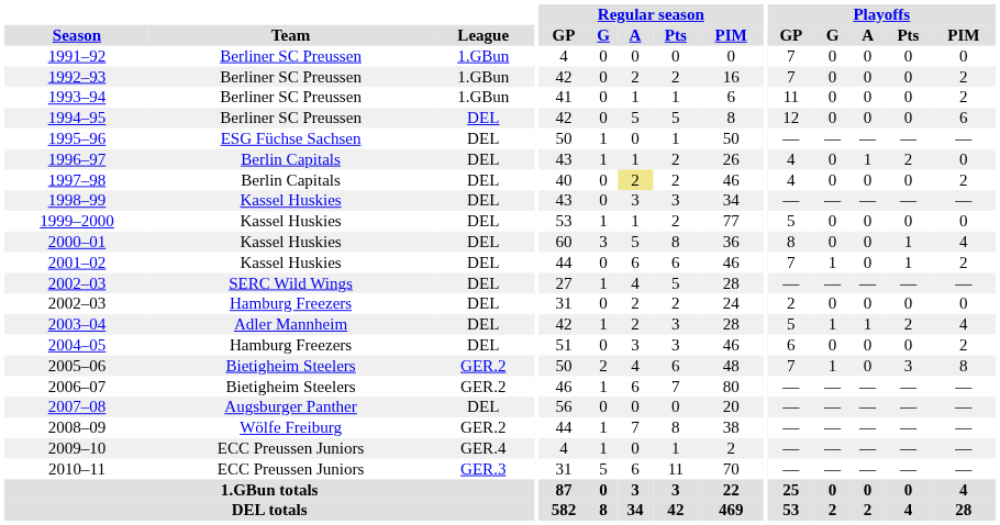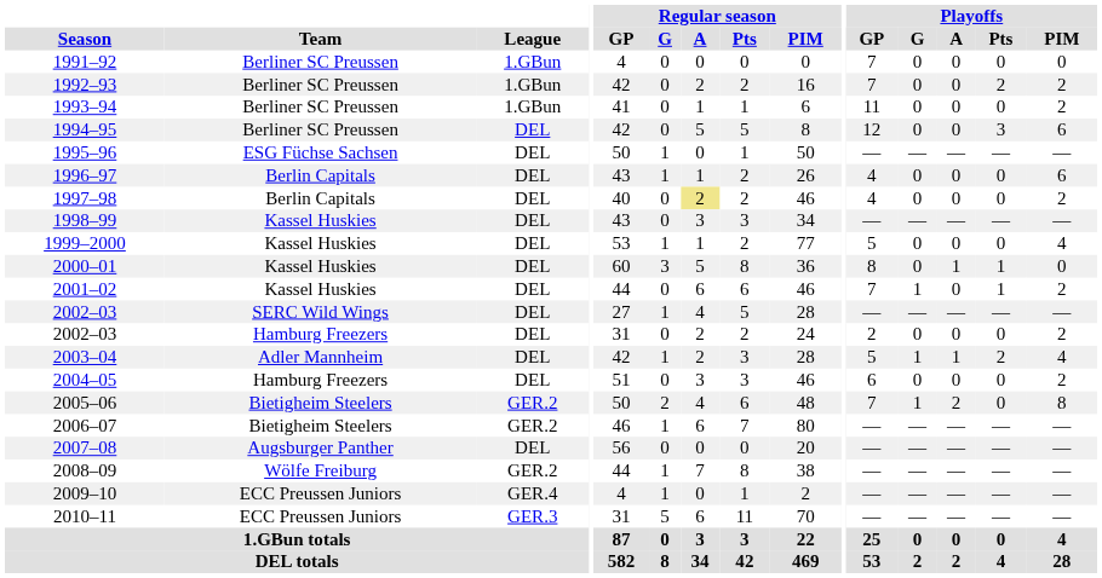1992–93 | Playoffs / Pts: 0 -> 2
1994–95 | Playoffs / Pts: 0 -> 3
1996–97 | Playoffs / A: 1 -> 0
1996–97 | Playoffs / Pts: 2 -> 0
1996–97 | Playoffs / PIM: 0 -> 6
1999–2000 | Playoffs / PIM: 0 -> 4
2000–01 | Playoffs / A: 0 -> 1
2000–01 | Playoffs / PIM: 4 -> 0
2002–03 / Hamburg Freezers | Playoffs / PIM: 0 -> 2
2005–06 | Playoffs / A: 0 -> 2
2005–06 | Playoffs / Pts: 3 -> 0
